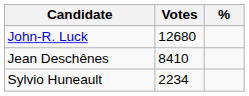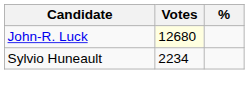John-R. Luck | Votes: no background -> lightyellow background
- row: Jean Deschênes | 8410
